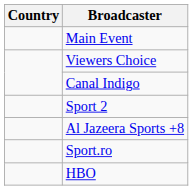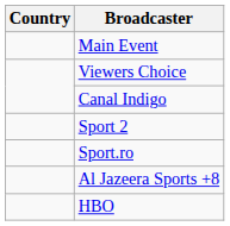rows swapped: Al Jazeera Sports +8 <-> Sport.ro
